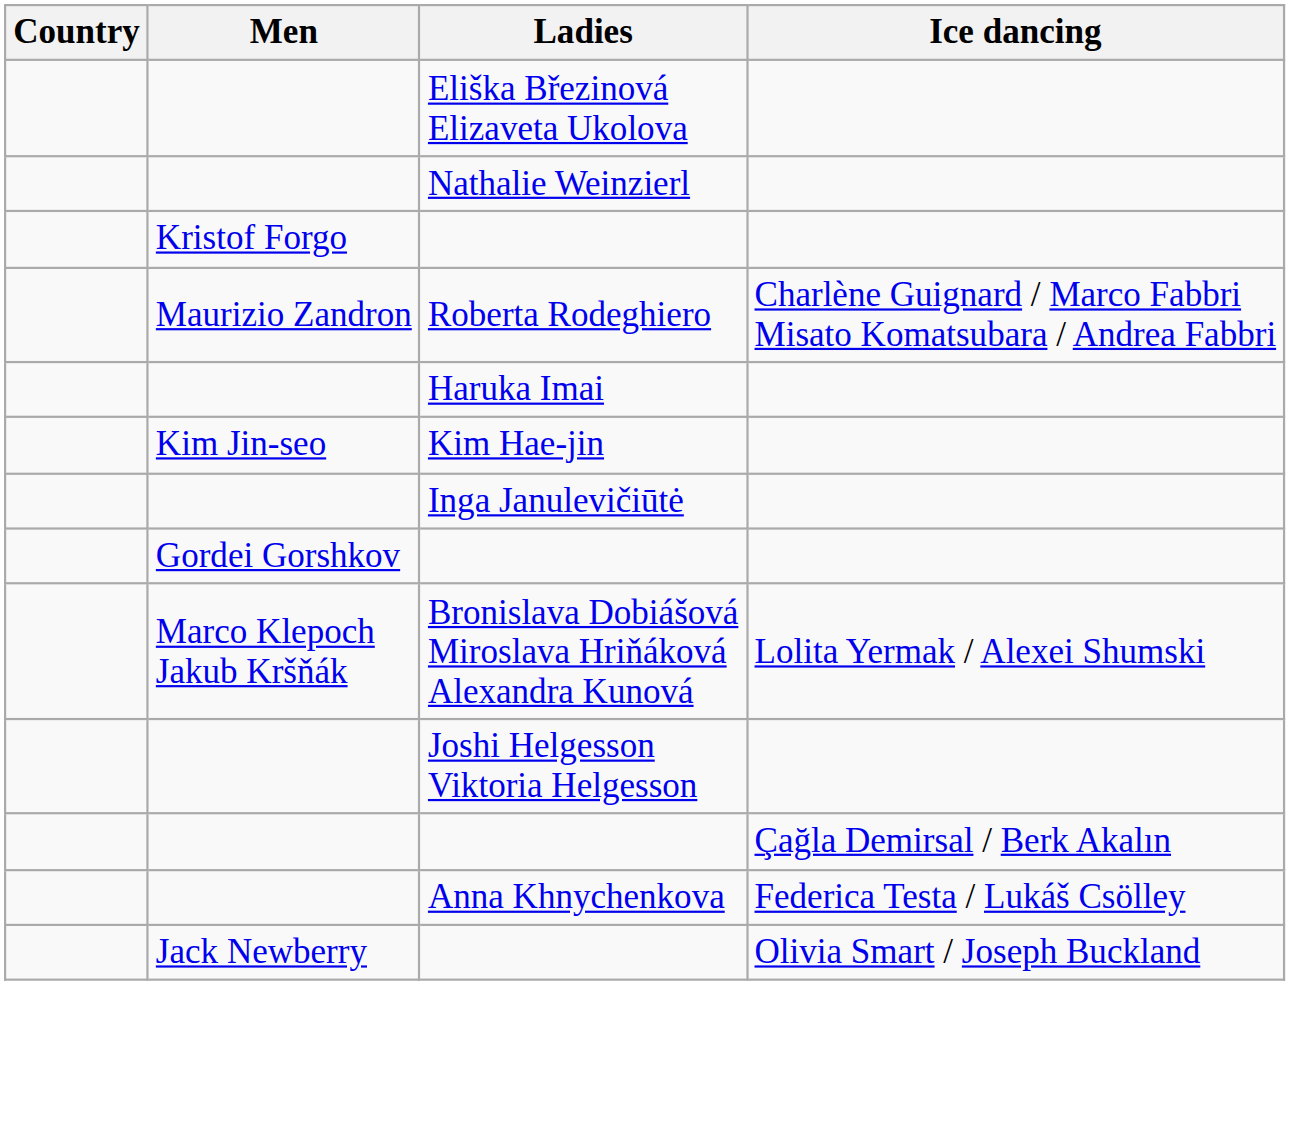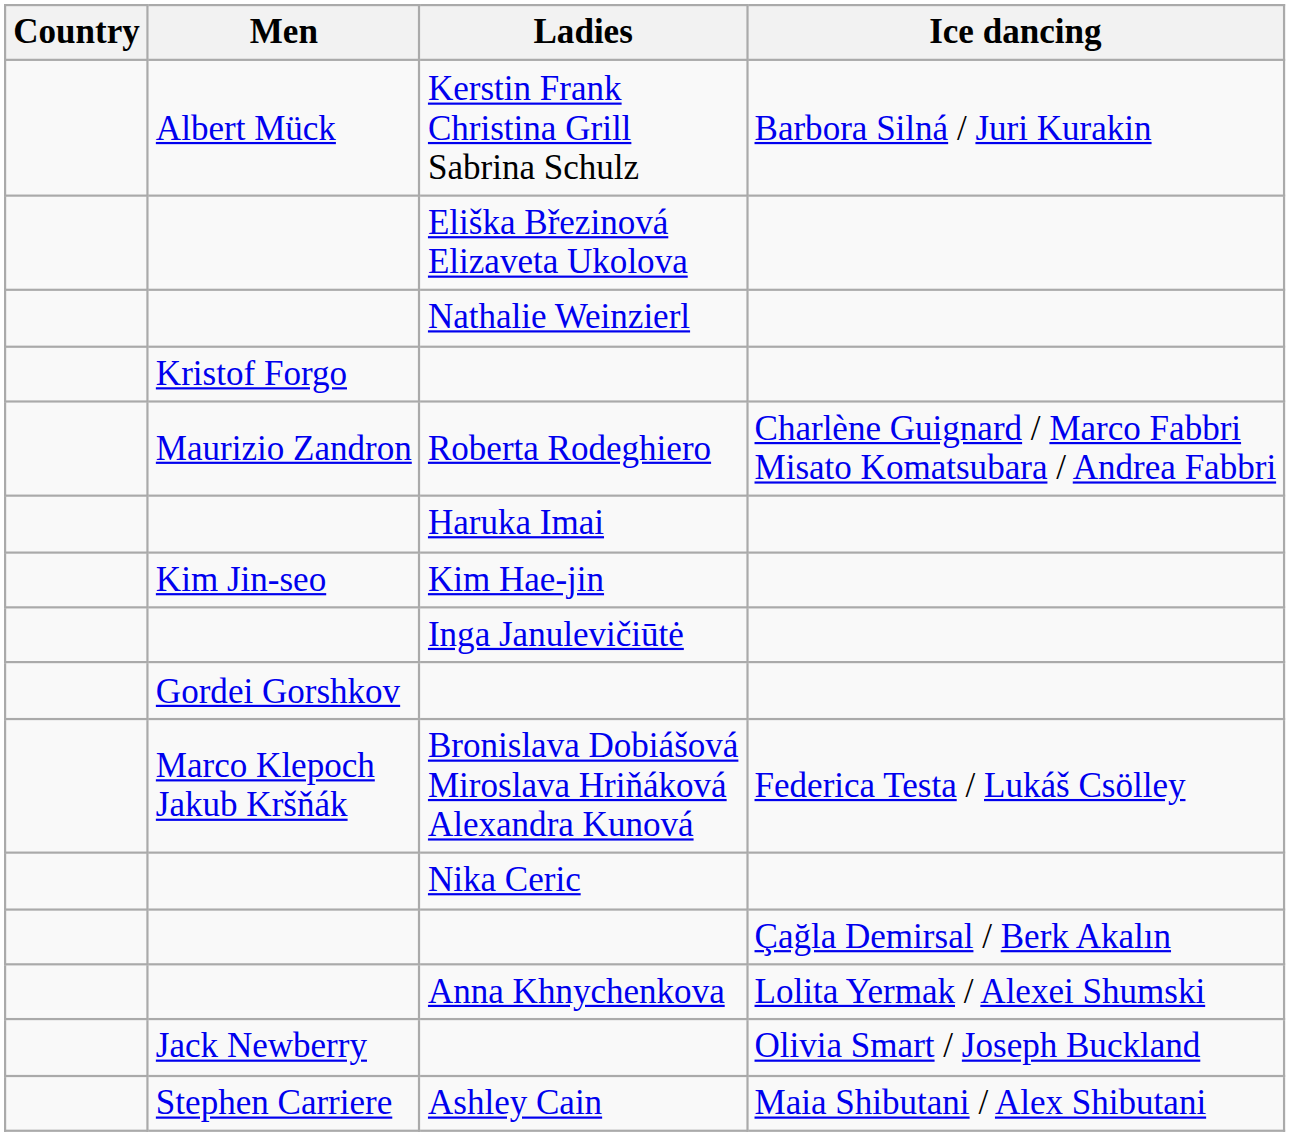+ row: Albert Mück | Kerstin Frank Christina Grill Sabrina Schulz | Barbora Silná / Juri Kurakin
Bronislava Dobiášová Miroslava Hriňáková Alexandra Kunová | Ice dancing: Lolita Yermak / Alexei Shumski -> Federica Testa / Lukáš Csölley
+ row: Nika Ceric
- row: Joshi Helgesson Viktoria Helgesson
Anna Khnychenkova | Ice dancing: Federica Testa / Lukáš Csölley -> Lolita Yermak / Alexei Shumski
+ row: Stephen Carriere | Ashley Cain | Maia Shibutani / Alex Shibutani
